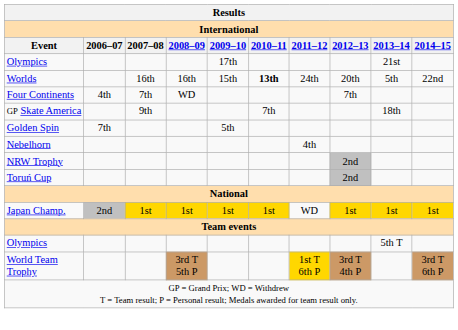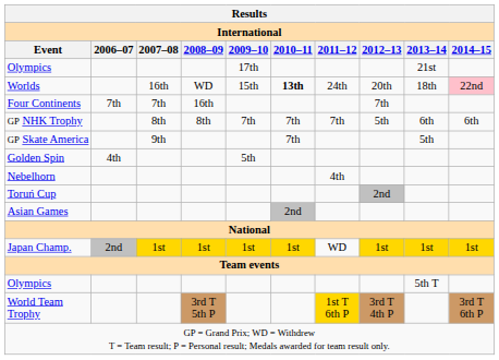Worlds | 2008–09: 16th -> WD
Worlds | 2013–14: 5th -> 18th
Worlds | 2014–15: no background -> pink background
Four Continents | 2006–07: 4th -> 7th
Four Continents | 2008–09: WD -> 16th
+ row: GP NHK Trophy | 8th | 8th | 7th | 7th | 7th | 5th | 6th | 6th
GP Skate America | 2013–14: 18th -> 5th
Golden Spin | 2006–07: 7th -> 4th
- row: NRW Trophy | 2nd
+ row: Asian Games | 2nd
